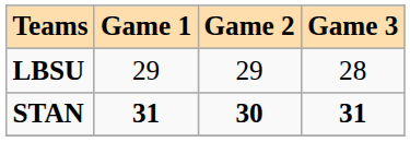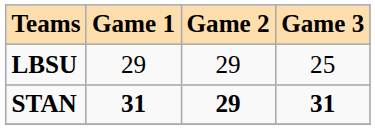LBSU | Game 3: 28 -> 25
STAN | Game 2: 30 -> 29
